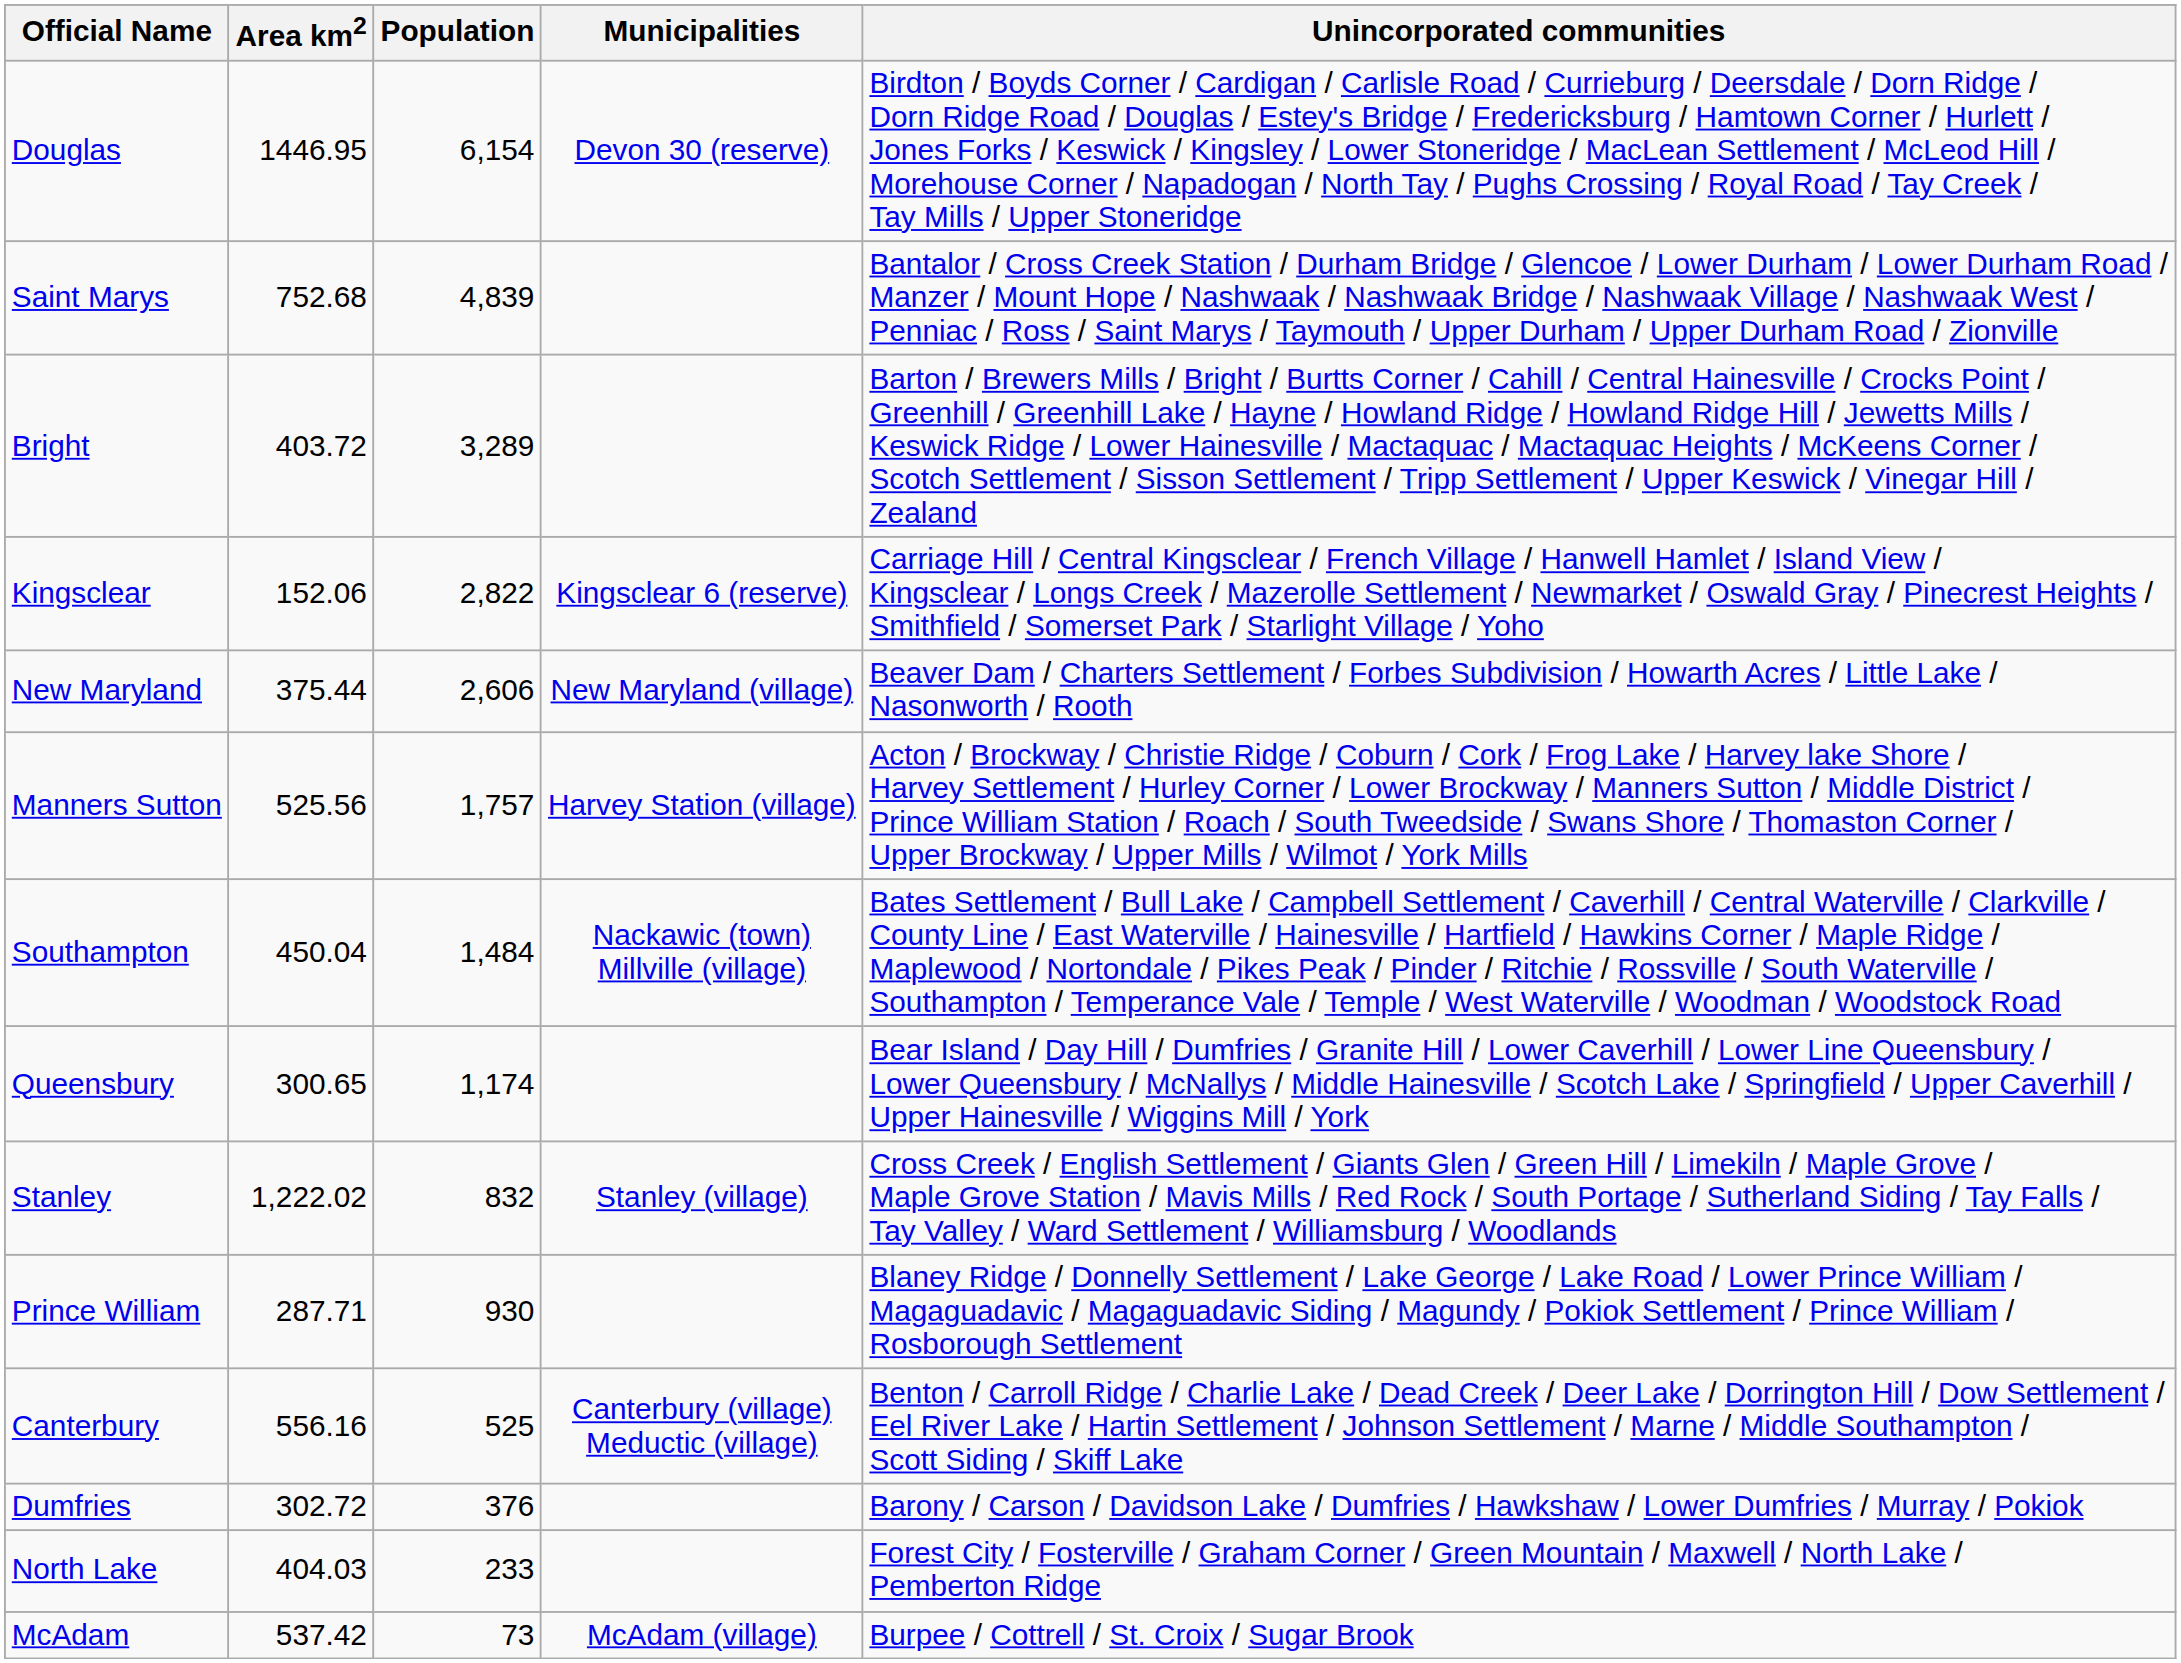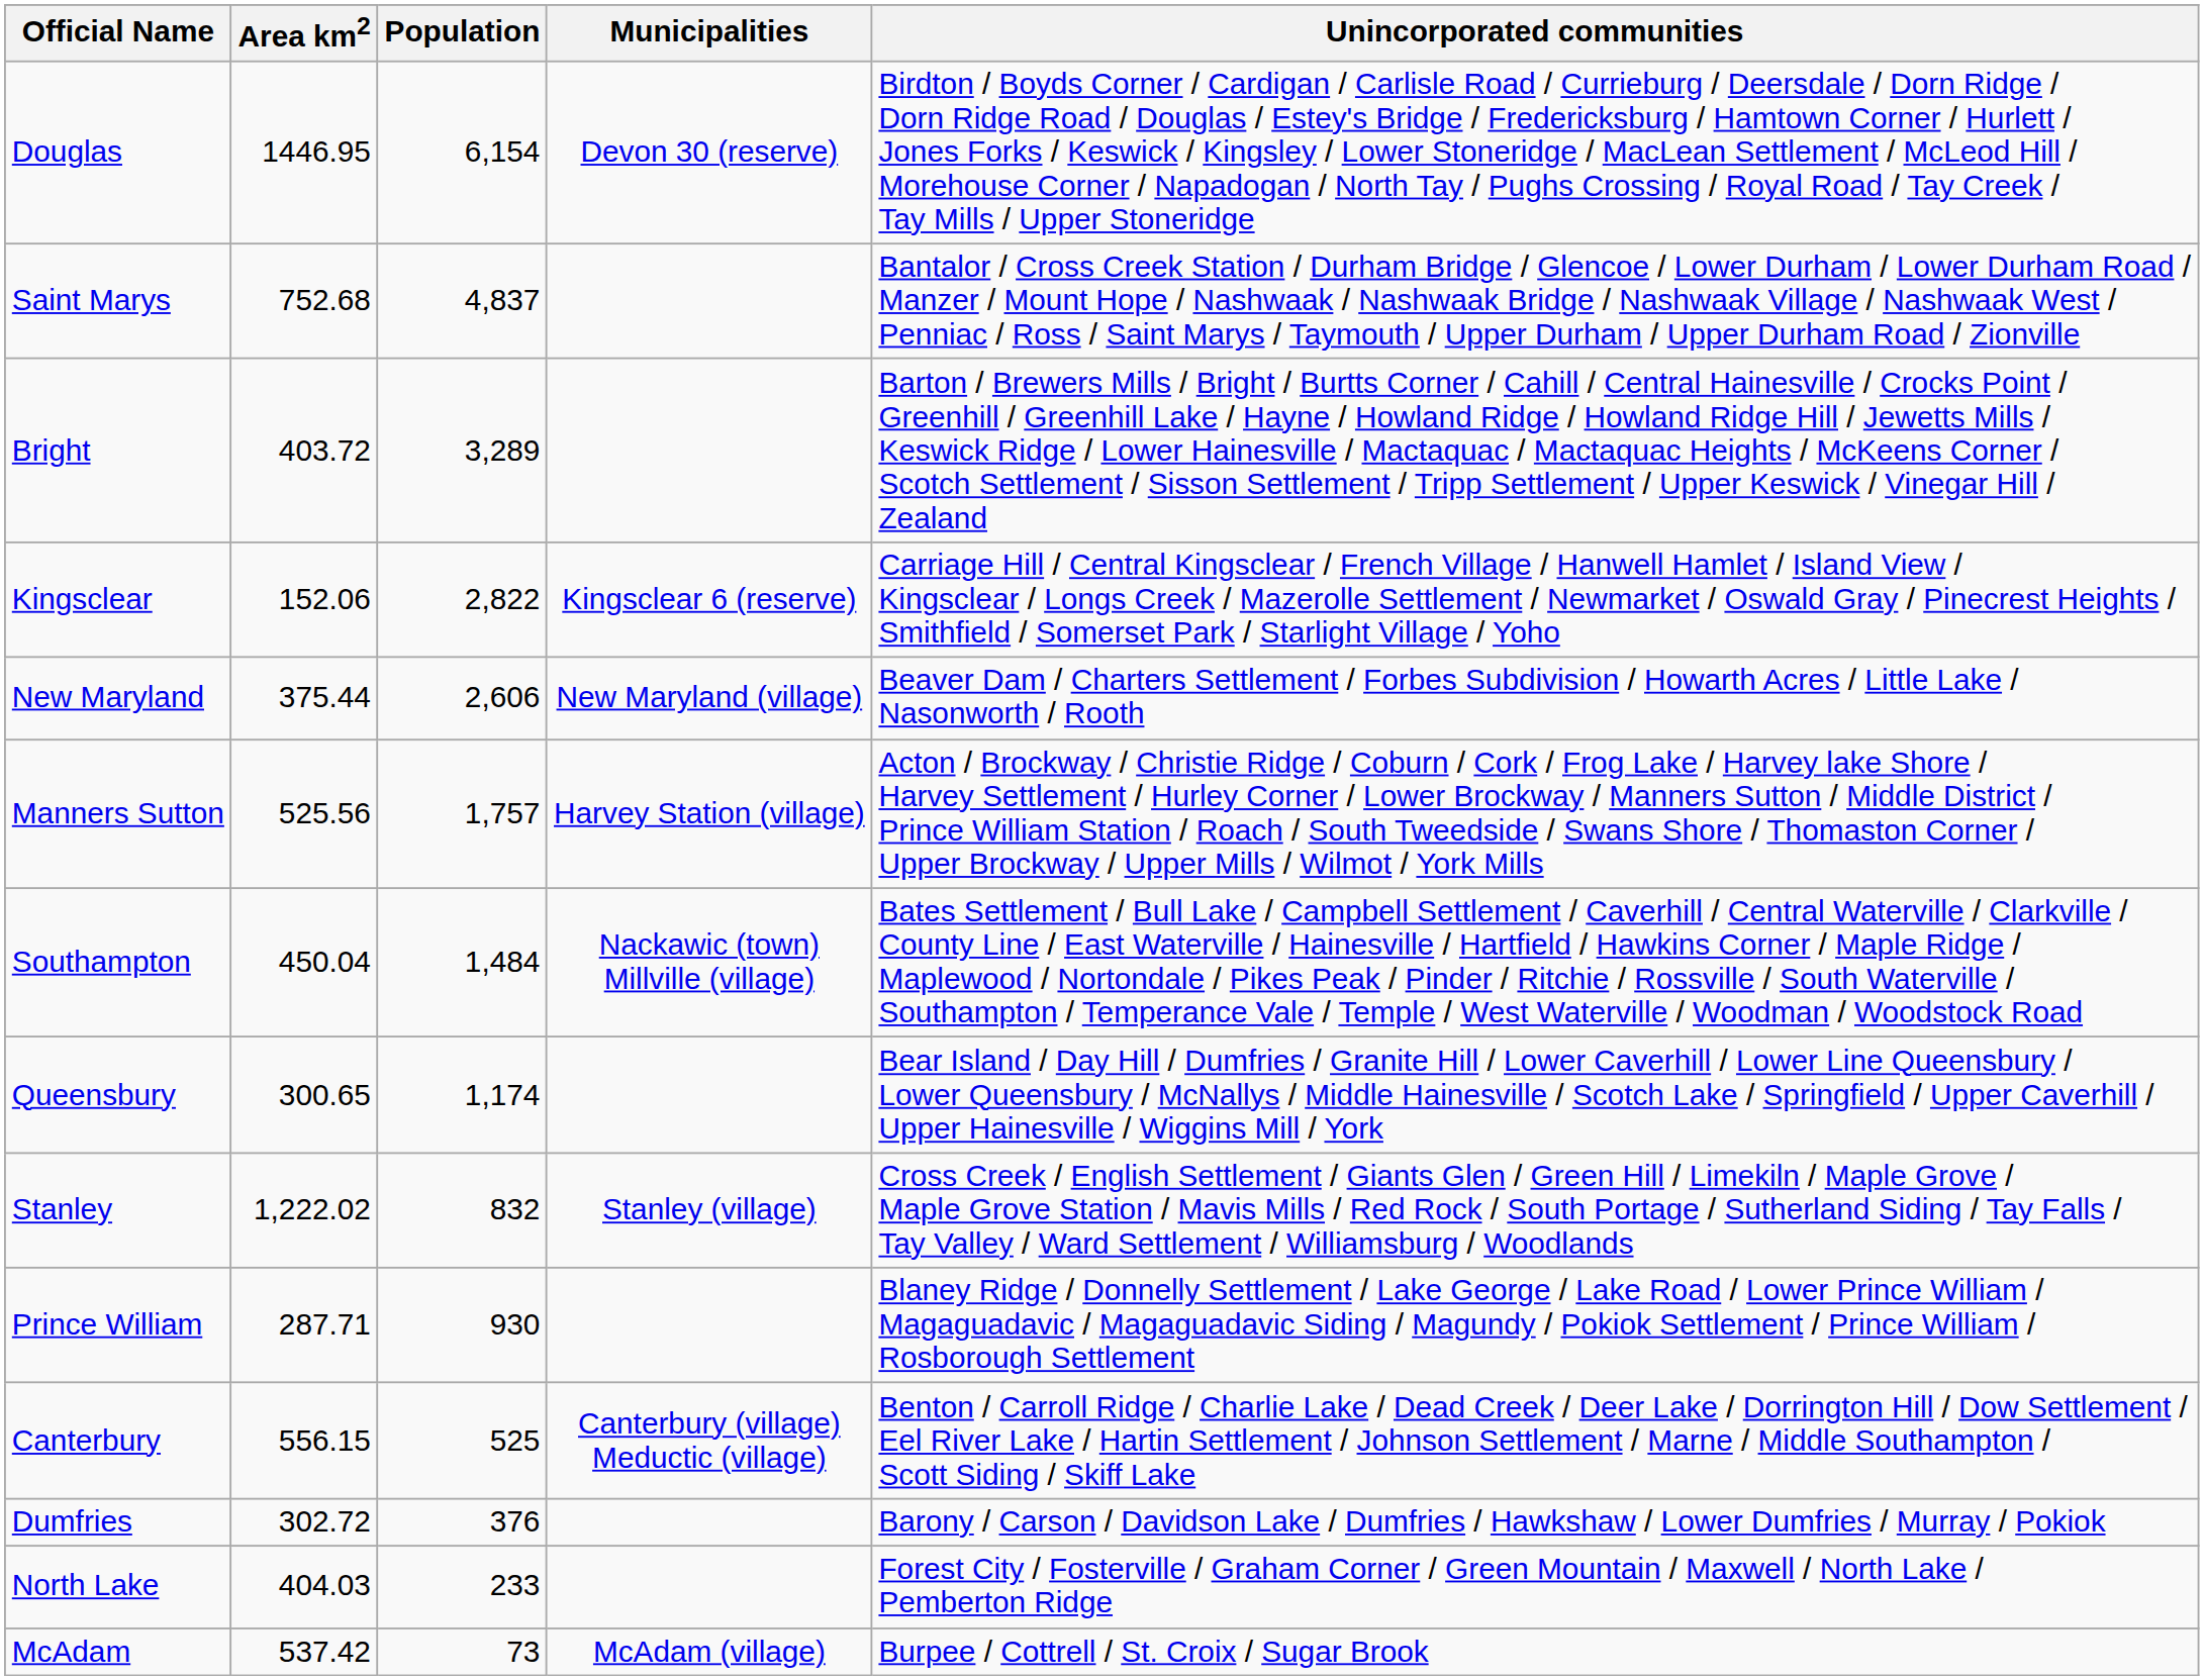Saint Marys | Population: 4,839 -> 4,837
Canterbury | Area km2: 556.16 -> 556.15
